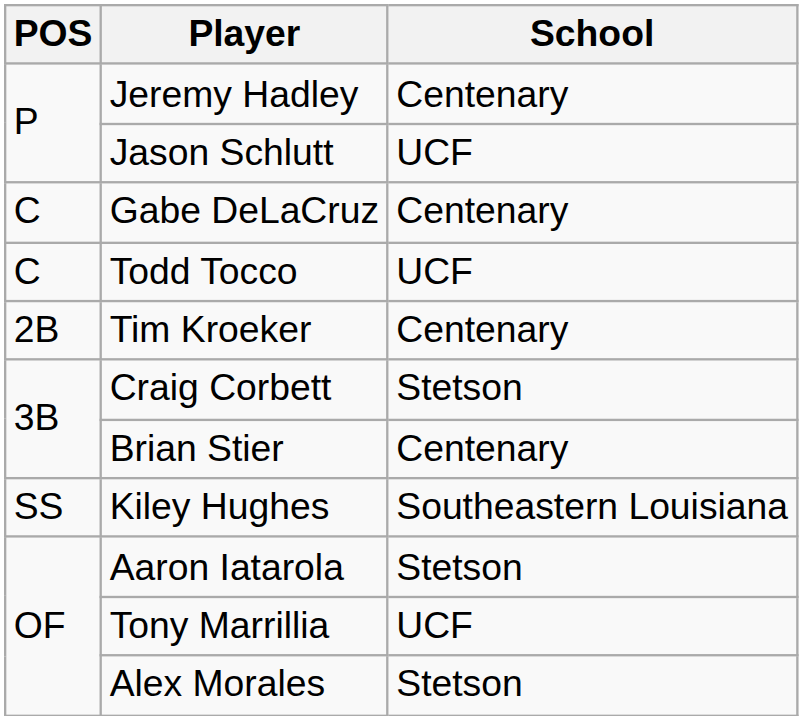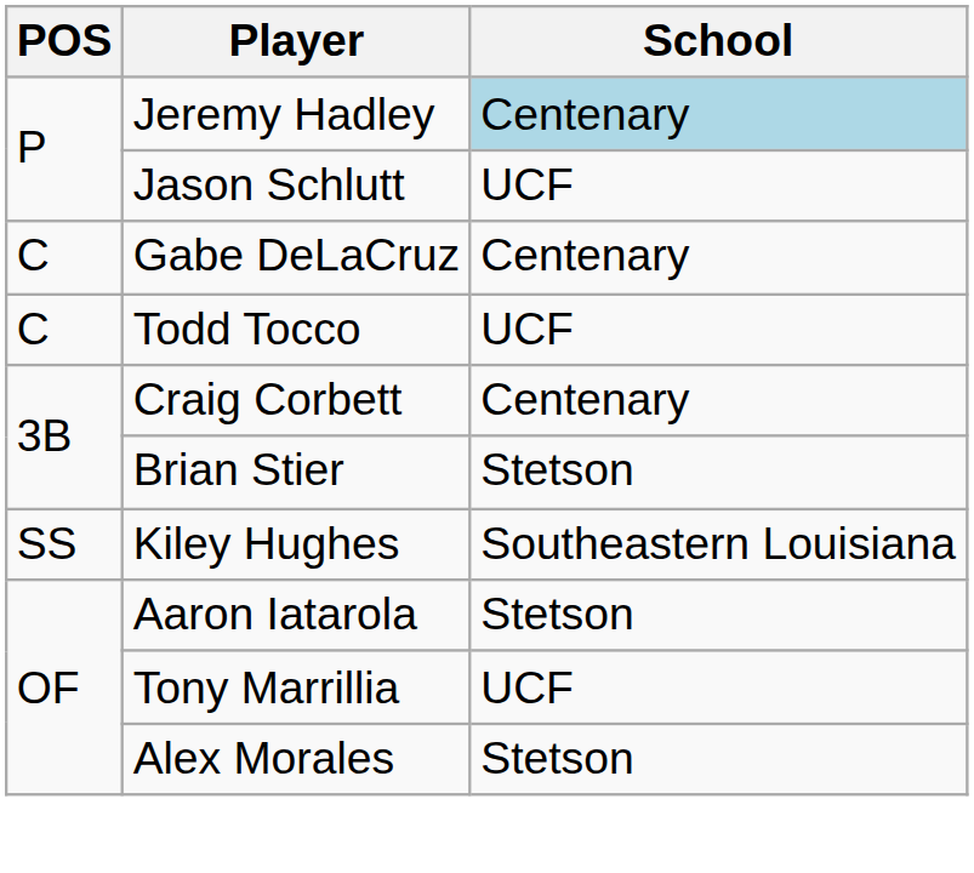Jeremy Hadley | School: no background -> lightblue background
- row: 2B | Tim Kroeker | Centenary
Craig Corbett | School: Stetson -> Centenary
Brian Stier | School: Centenary -> Stetson
